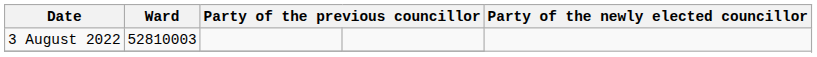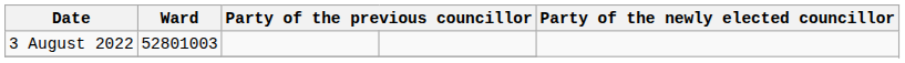3 August 2022 | Ward: 52810003 -> 52801003
